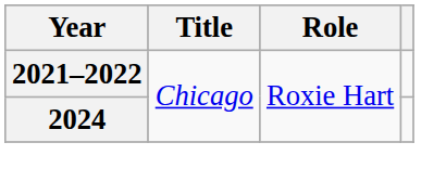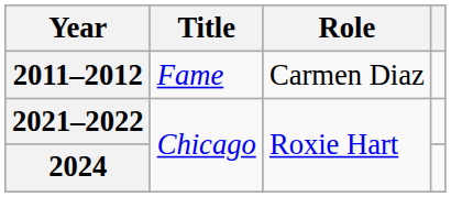+ row: 2011–2012 | Fame | Carmen Diaz
